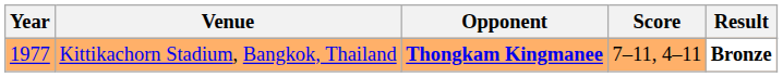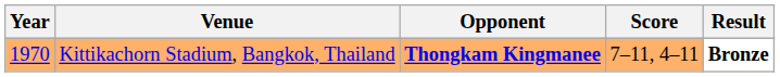Kittikachorn Stadium, Bangkok, Thailand | Year: 1977 -> 1970
